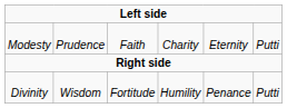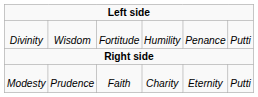rows swapped: Modesty <-> Divinity
